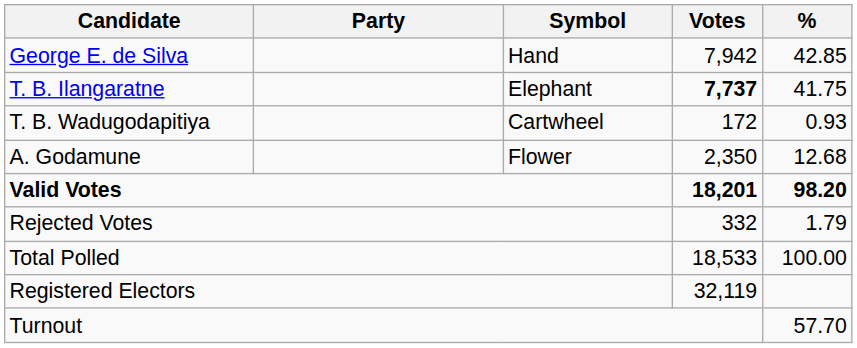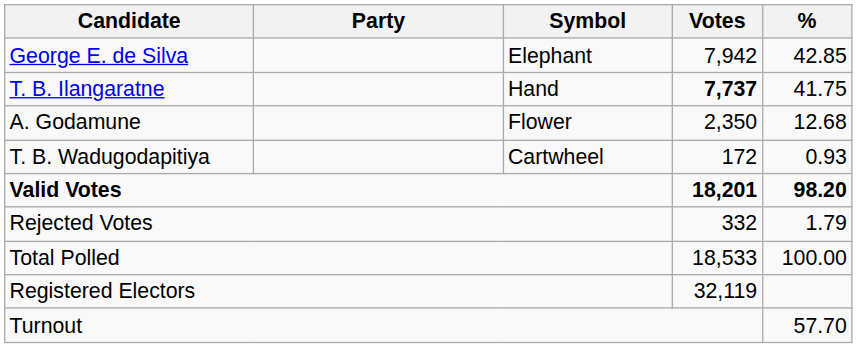George E. de Silva | Symbol: Hand -> Elephant
T. B. Ilangaratne | Symbol: Elephant -> Hand
rows swapped: A. Godamune <-> T. B. Wadugodapitiya
